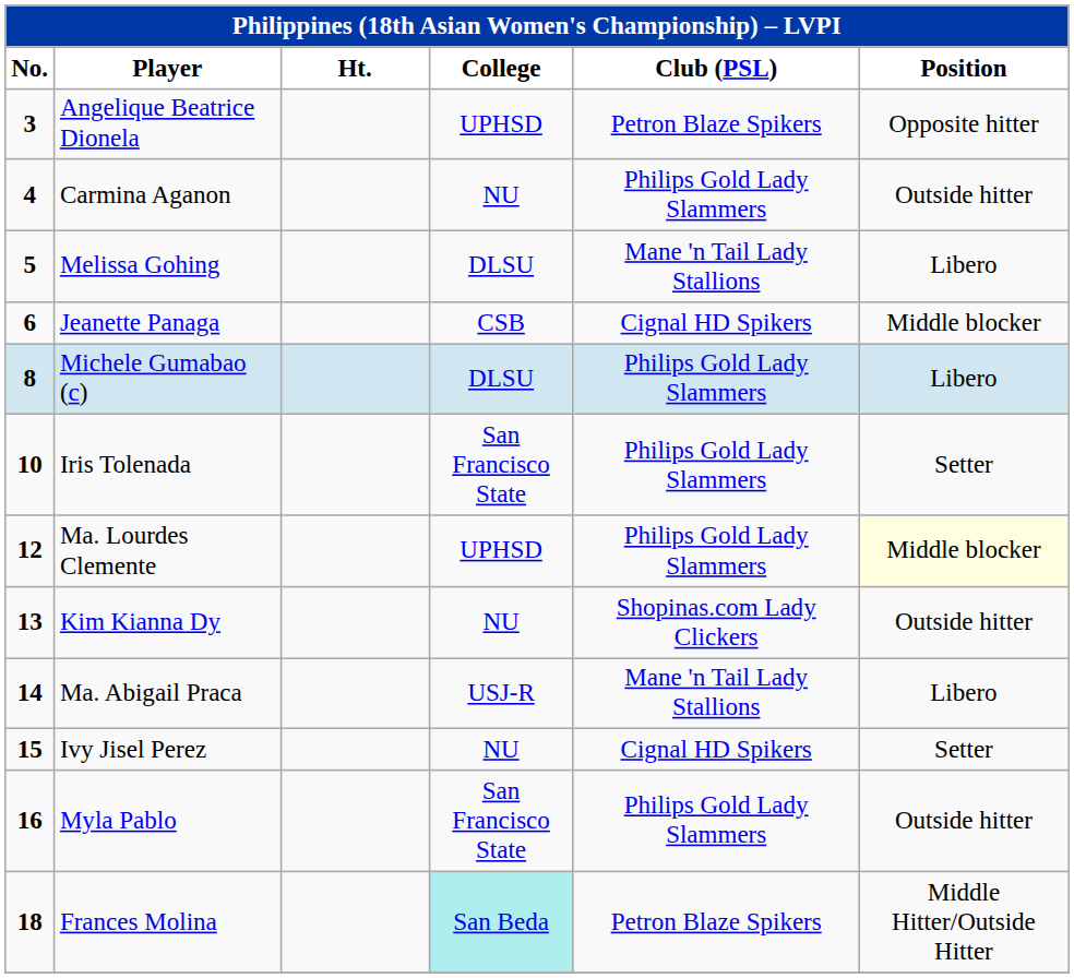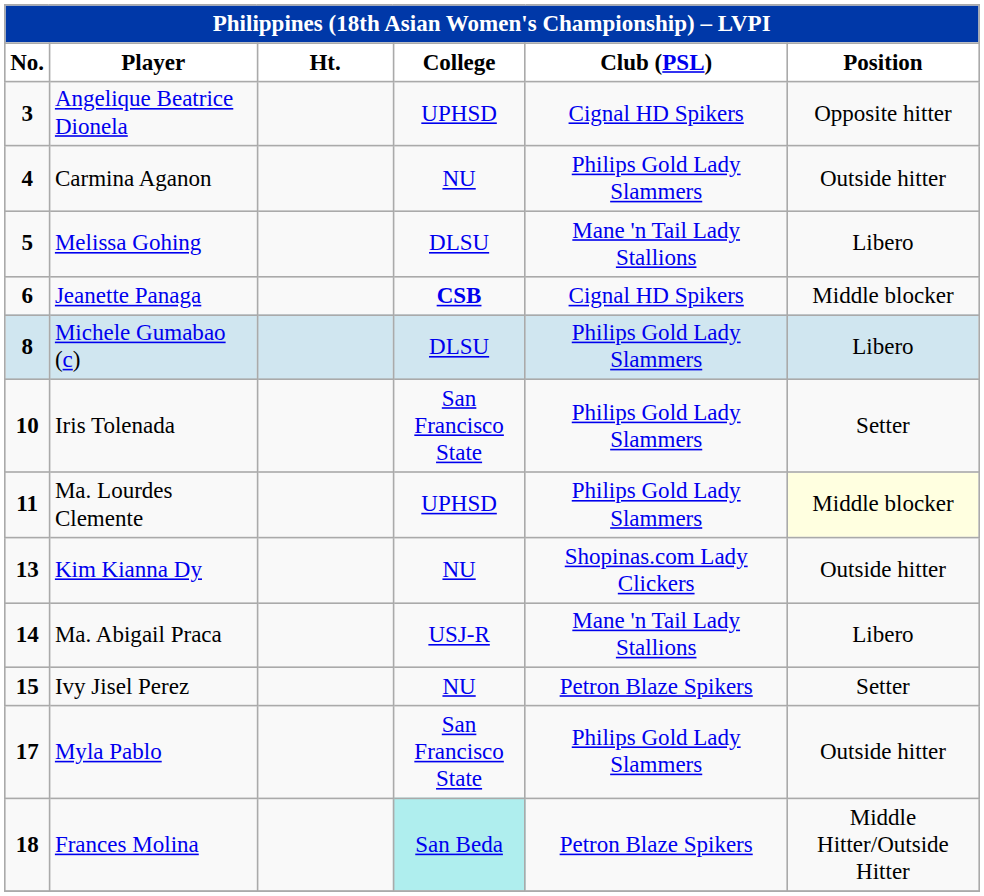Angelique Beatrice Dionela | Club (PSL): Petron Blaze Spikers -> Cignal HD Spikers
Jeanette Panaga | College: normal -> bold
Ma. Lourdes Clemente | No.: 12 -> 11
Ivy Jisel Perez | Club (PSL): Cignal HD Spikers -> Petron Blaze Spikers
Myla Pablo | No.: 16 -> 17
